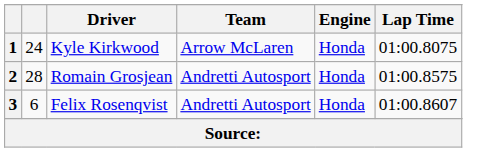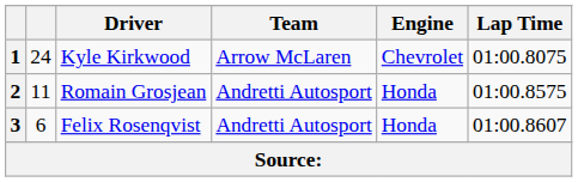1 | Engine: Honda -> Chevrolet
2 | column 2: 28 -> 11
